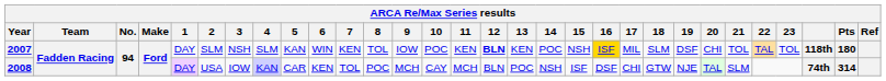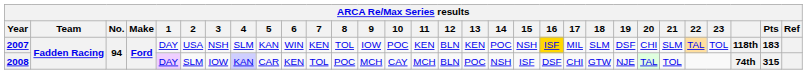2007 | 2: SLM -> USA
2007 | 12: bold -> normal
2007 | 21: TOL -> SLM
2007 | Pts: 180 -> 183
2008 | 2: USA -> SLM
2008 | 21: SLM -> TOL
2008 | Pts: 314 -> 315
